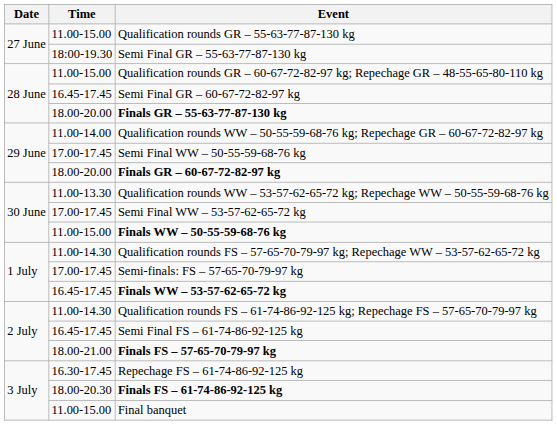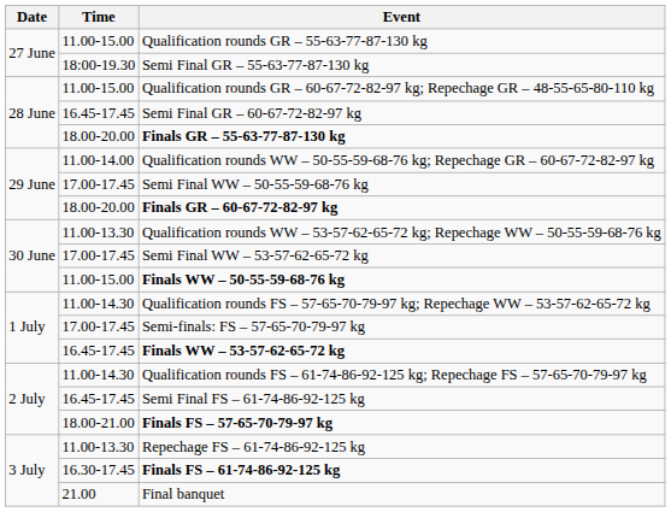Repechage FS – 61-74-86-92-125 kg | Time: 16.30-17.45 -> 11.00-13.30
Finals FS – 61-74-86-92-125 kg | Time: 18.00-20.30 -> 16.30-17.45
Final banquet | Time: 11.00-15.00 -> 21.00
